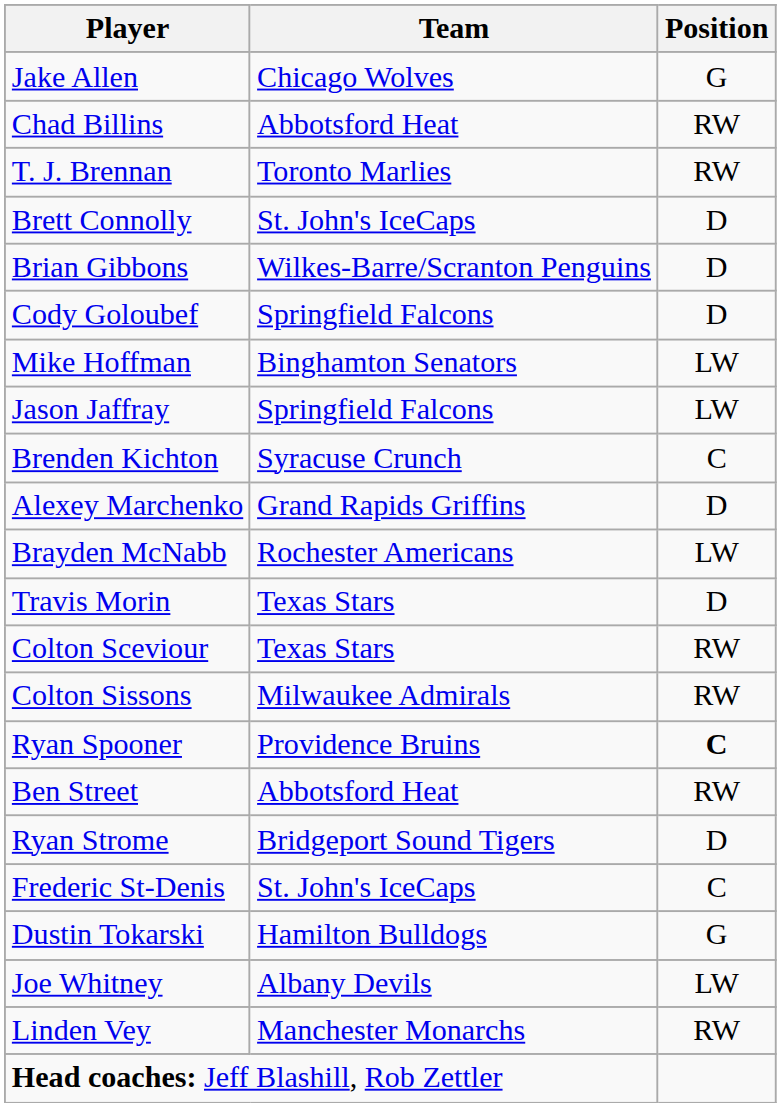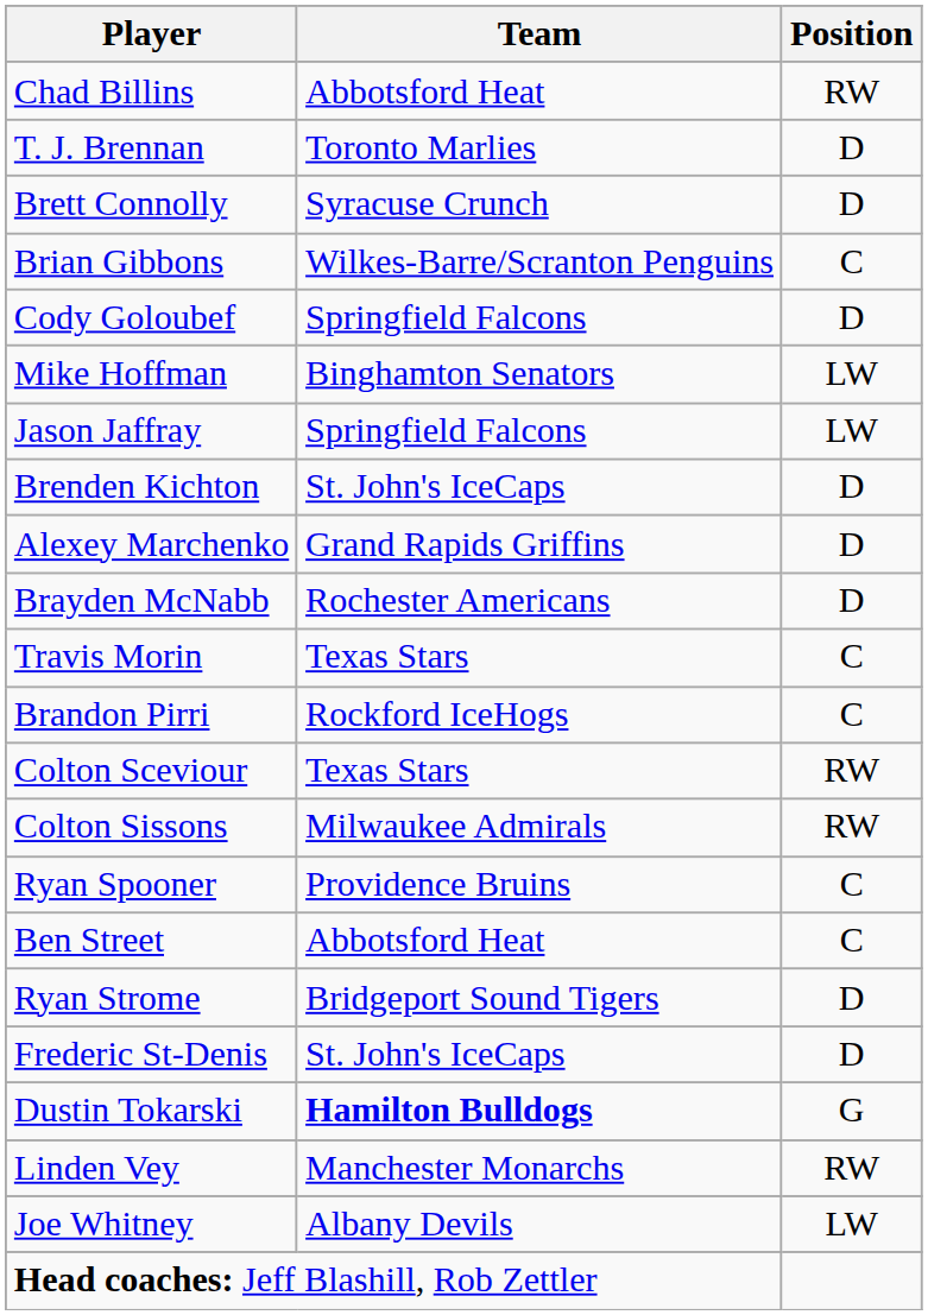- row: Jake Allen | Chicago Wolves | G
T. J. Brennan | Position: RW -> D
Brett Connolly | Team: St. John's IceCaps -> Syracuse Crunch
Brian Gibbons | Position: D -> C
Brenden Kichton | Team: Syracuse Crunch -> St. John's IceCaps
Brenden Kichton | Position: C -> D
Brayden McNabb | Position: LW -> D
Travis Morin | Position: D -> C
+ row: Brandon Pirri | Rockford IceHogs | C
Ryan Spooner | Position: bold -> normal
Ben Street | Position: RW -> C
Frederic St-Denis | Position: C -> D
Dustin Tokarski | Team: normal -> bold
rows swapped: Linden Vey <-> Joe Whitney
